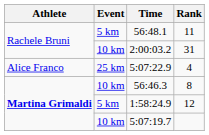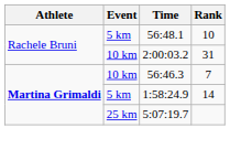56:48.1 | Rank: 11 -> 10
- row: Alice Franco | 25 km | 5:07:22.9 | 4
56:46.3 | Rank: 8 -> 7
1:58:24.9 | Rank: 12 -> 14
5:07:19.7 | Event: 10 km -> 25 km
